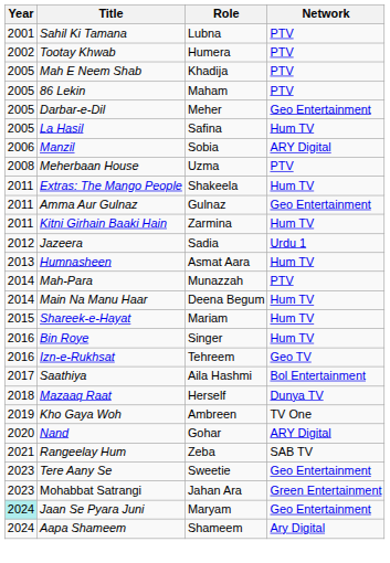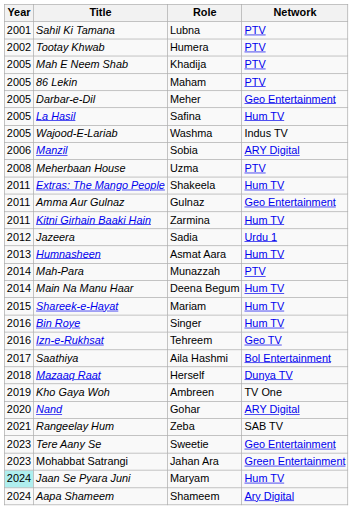+ row: 2005 | Wajood-E-Lariab | Washma | Indus TV
Jaan Se Pyara Juni | Network: Geo Entertainment -> Hum TV
